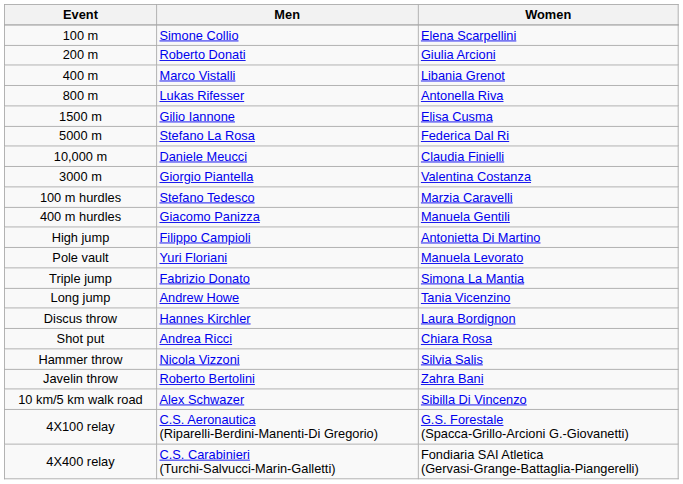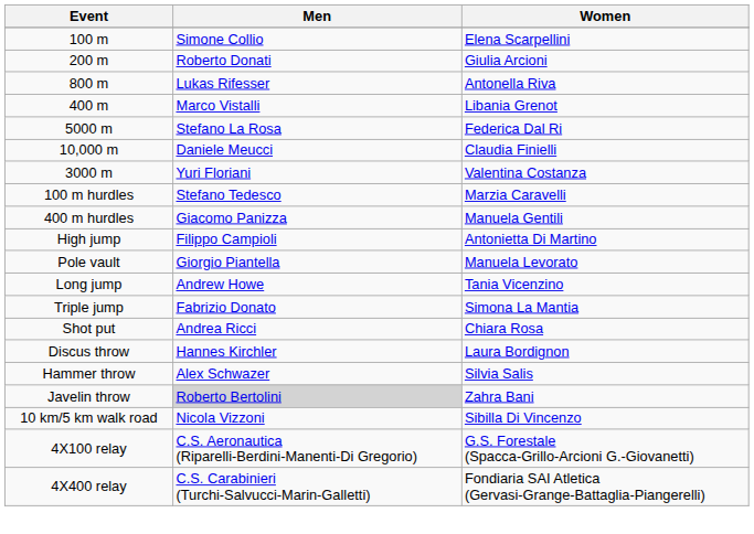rows swapped: 400 m <-> 800 m
- row: 1500 m | Gilio Iannone | Elisa Cusma
3000 m | Men: Giorgio Piantella -> Yuri Floriani
Pole vault | Men: Yuri Floriani -> Giorgio Piantella
rows swapped: Long jump <-> Triple jump
rows swapped: Shot put <-> Discus throw
Hammer throw | Men: Nicola Vizzoni -> Alex Schwazer
Javelin throw | Men: no background -> lightgrey background
10 km/5 km walk road | Men: Alex Schwazer -> Nicola Vizzoni
